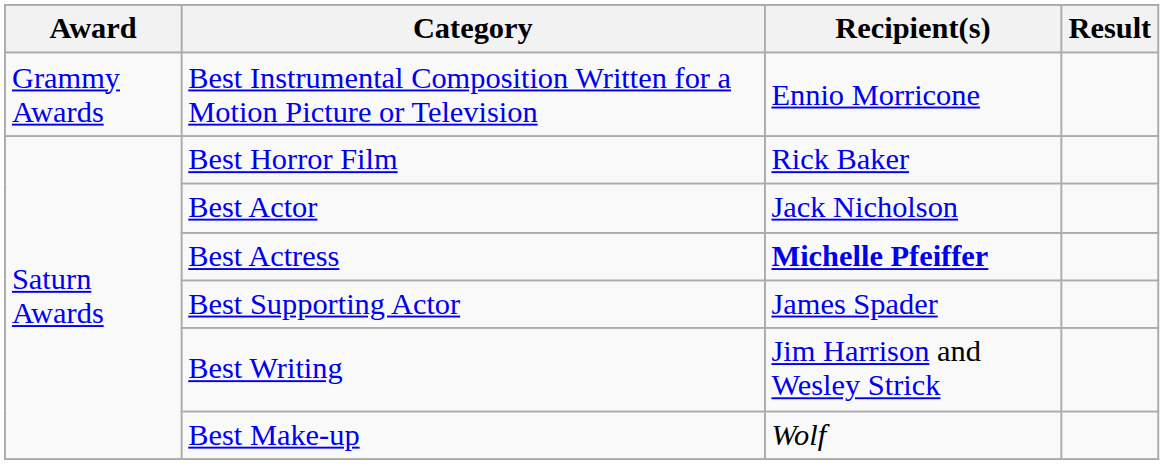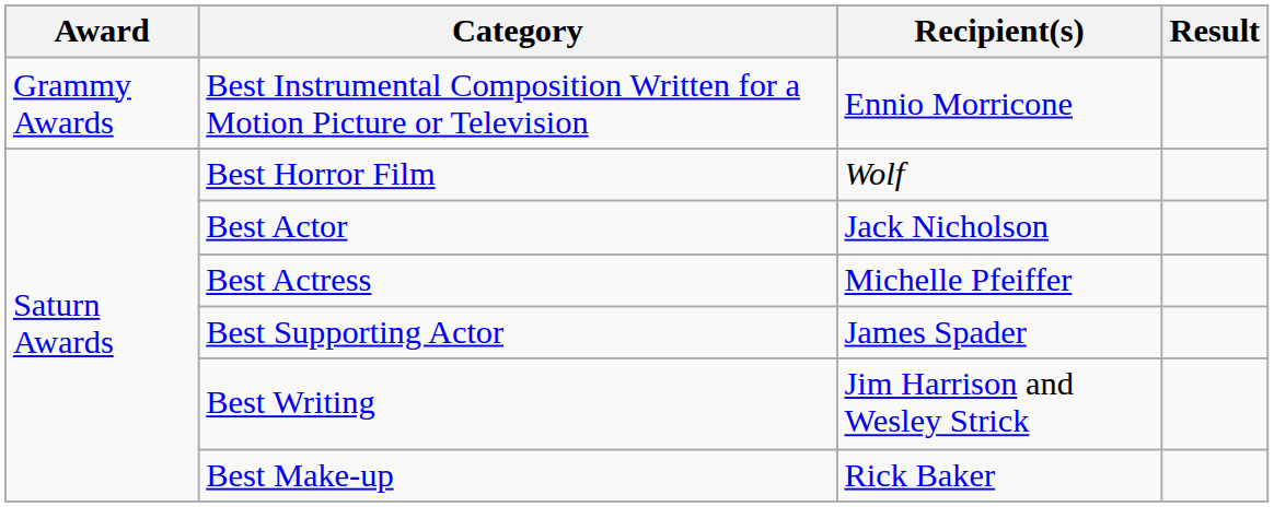Best Horror Film | Recipient(s): Rick Baker -> Wolf
Best Actress | Recipient(s): bold -> normal
Best Make-up | Recipient(s): Wolf -> Rick Baker
